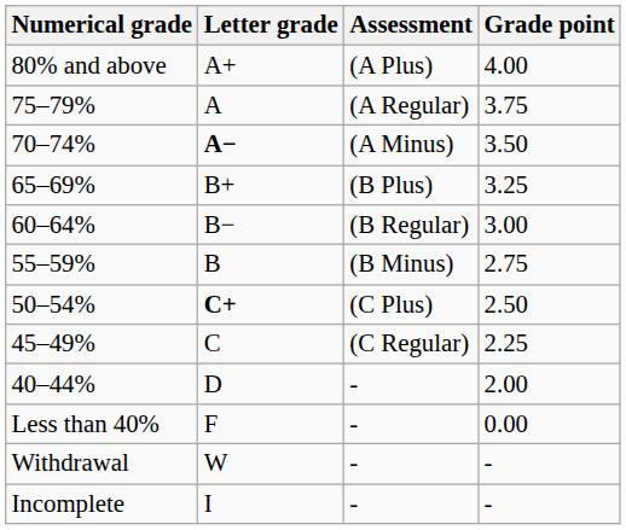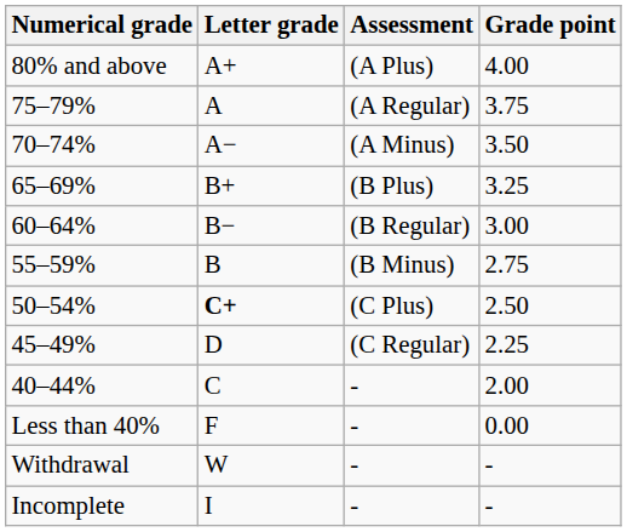70–74% | Letter grade: bold -> normal
45–49% | Letter grade: C -> D
40–44% | Letter grade: D -> C
